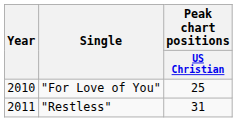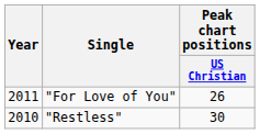"For Love of You" | Year: 2010 -> 2011
"For Love of You" | Peak chart positions / US Christian: 25 -> 26
"Restless" | Year: 2011 -> 2010
"Restless" | Peak chart positions / US Christian: 31 -> 30
